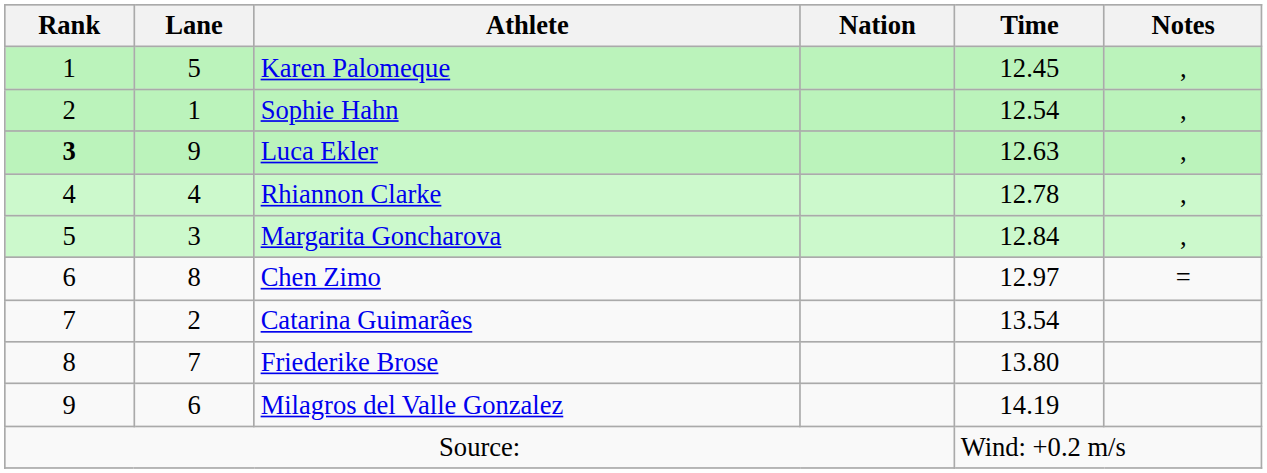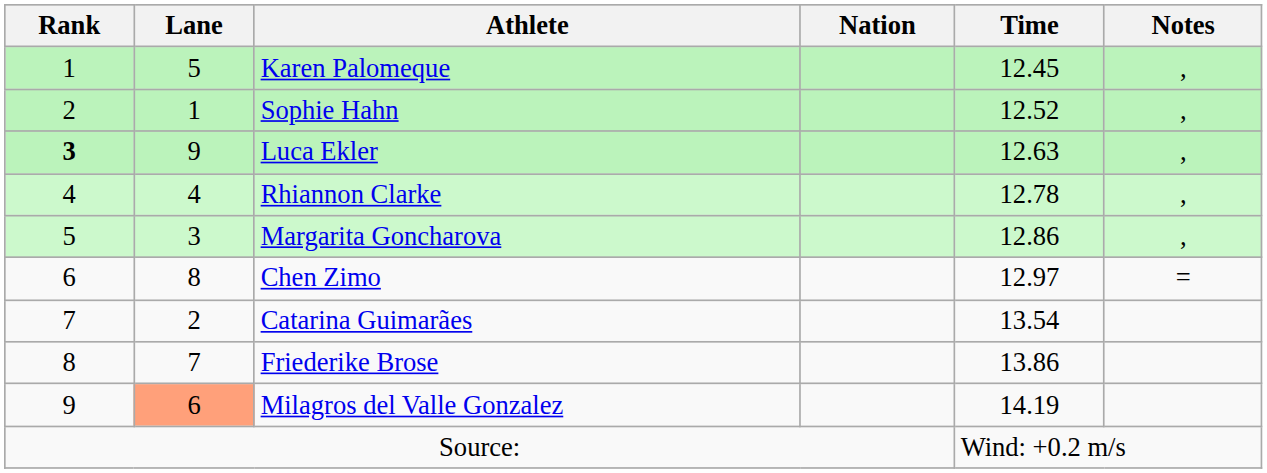Sophie Hahn | Time: 12.54 -> 12.52
Margarita Goncharova | Time: 12.84 -> 12.86
Friederike Brose | Time: 13.80 -> 13.86
Milagros del Valle Gonzalez | Lane: no background -> lightsalmon background
